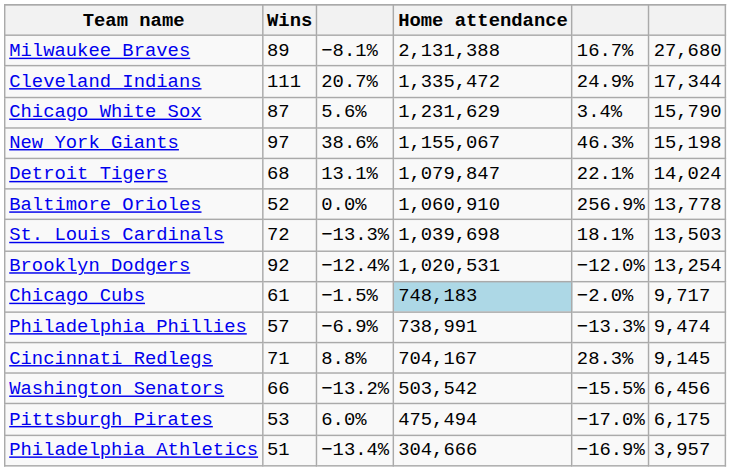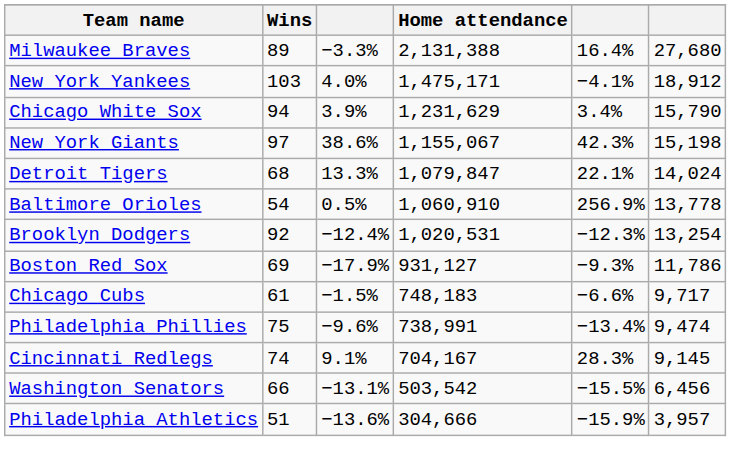Milwaukee Braves | column 3: −8.1% -> −3.3%
Milwaukee Braves | column 5: 16.7% -> 16.4%
+ row: New York Yankees | 103 | 4.0% | 1,475,171 | −4.1% | 18,912
- row: Cleveland Indians | 111 | 20.7% | 1,335,472 | 24.9% | 17,344
Chicago White Sox | Wins: 87 -> 94
Chicago White Sox | column 3: 5.6% -> 3.9%
New York Giants | column 5: 46.3% -> 42.3%
Detroit Tigers | column 3: 13.1% -> 13.3%
Baltimore Orioles | Wins: 52 -> 54
Baltimore Orioles | column 3: 0.0% -> 0.5%
- row: St. Louis Cardinals | 72 | −13.3% | 1,039,698 | 18.1% | 13,503
Brooklyn Dodgers | column 5: −12.0% -> −12.3%
+ row: Boston Red Sox | 69 | −17.9% | 931,127 | −9.3% | 11,786
Chicago Cubs | Home attendance: lightblue background -> no background
Chicago Cubs | column 5: −2.0% -> −6.6%
Philadelphia Phillies | Wins: 57 -> 75
Philadelphia Phillies | column 3: −6.9% -> −9.6%
Philadelphia Phillies | column 5: −13.3% -> −13.4%
Cincinnati Redlegs | Wins: 71 -> 74
Cincinnati Redlegs | column 3: 8.8% -> 9.1%
Washington Senators | column 3: −13.2% -> −13.1%
- row: Pittsburgh Pirates | 53 | 6.0% | 475,494 | −17.0% | 6,175
Philadelphia Athletics | column 3: −13.4% -> −13.6%
Philadelphia Athletics | column 5: −16.9% -> −15.9%
